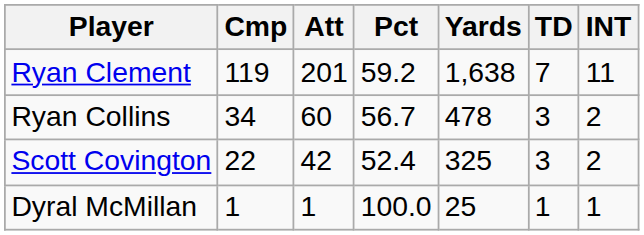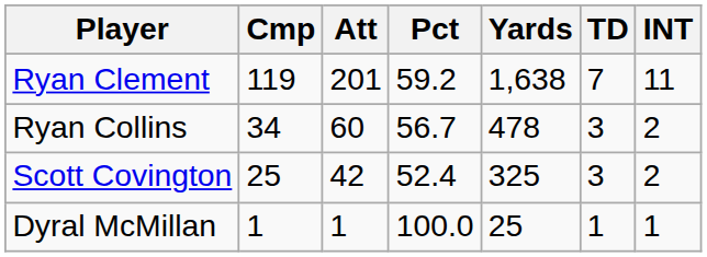Scott Covington | Cmp: 22 -> 25
